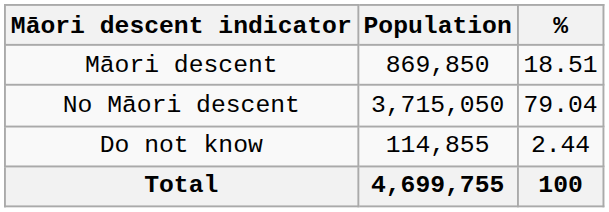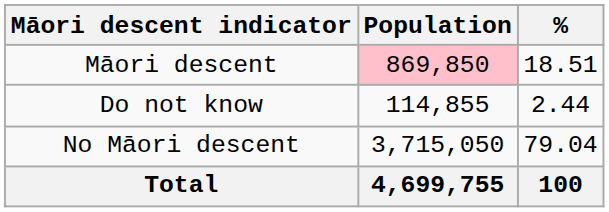Māori descent | Population: no background -> pink background
rows swapped: No Māori descent <-> Do not know
